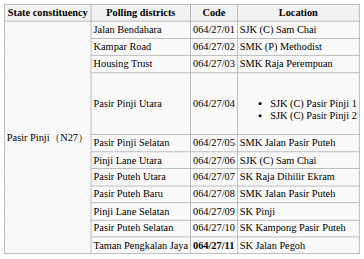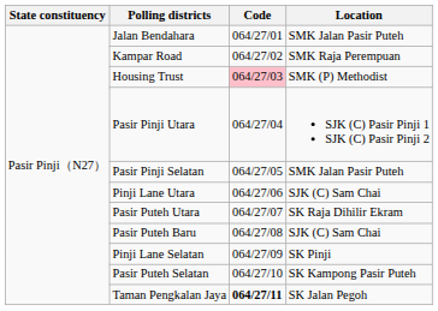Jalan Bendahara | Location: SJK (C) Sam Chai -> SMK Jalan Pasir Puteh
Kampar Road | Location: SMK (P) Methodist -> SMK Raja Perempuan
Housing Trust | Code: no background -> pink background
Housing Trust | Location: SMK Raja Perempuan -> SMK (P) Methodist
Pasir Puteh Baru | Location: SMK Jalan Pasir Puteh -> SJK (C) Sam Chai
